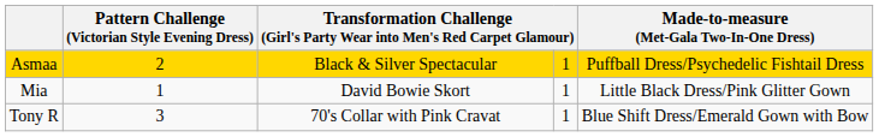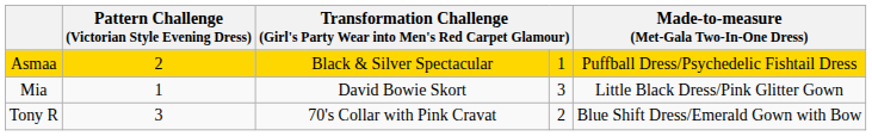Mia | column 4: 1 -> 3
Tony R | column 4: 1 -> 2
